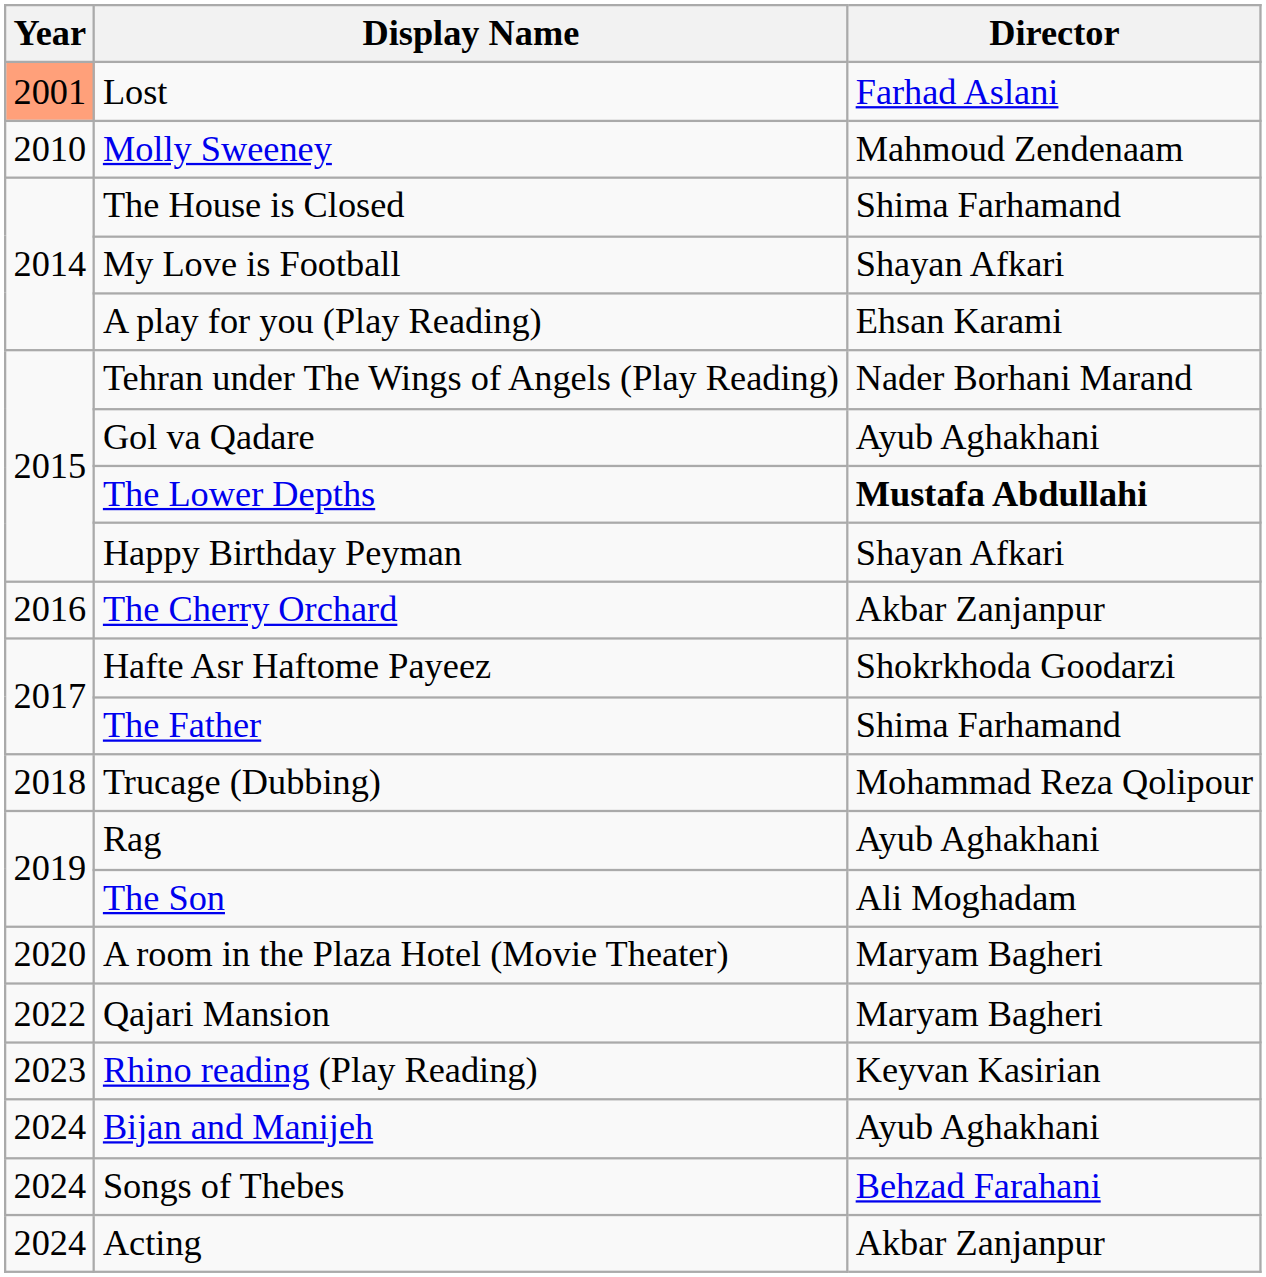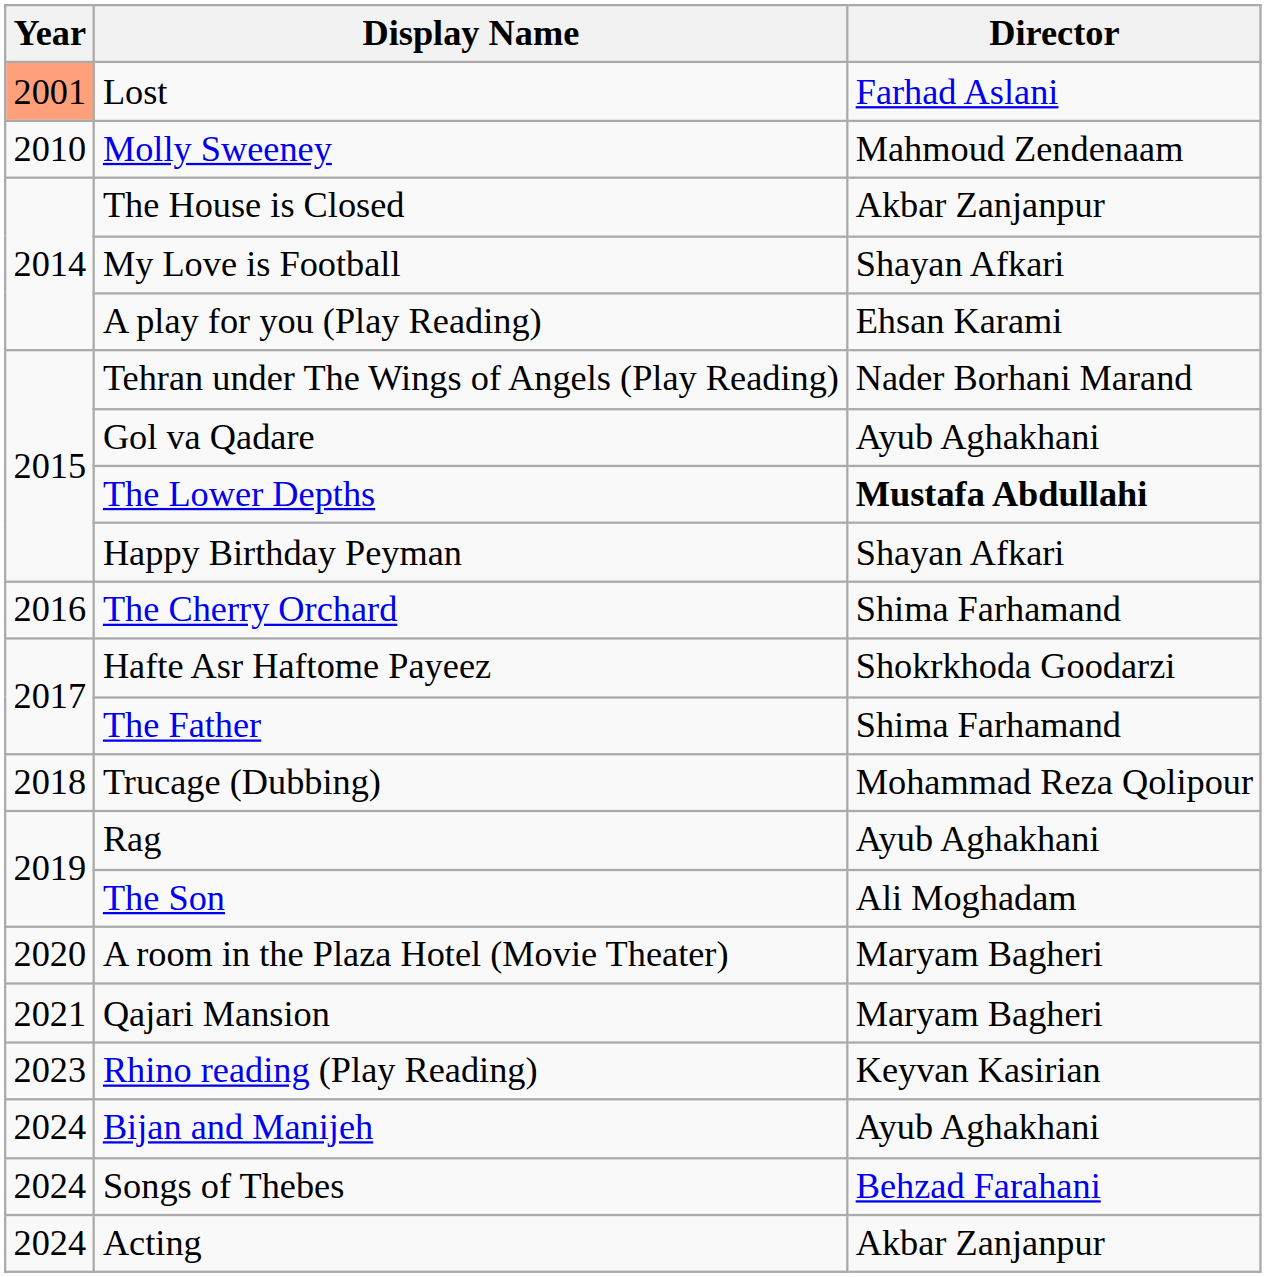The House is Closed | Director: Shima Farhamand -> Akbar Zanjanpur
The Cherry Orchard | Director: Akbar Zanjanpur -> Shima Farhamand
Qajari Mansion | Year: 2022 -> 2021
